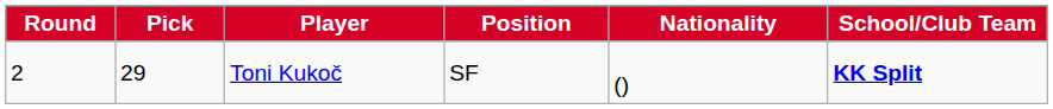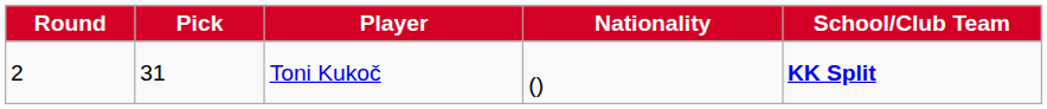- column: Position | SF
Toni Kukoč | Pick: 29 -> 31
